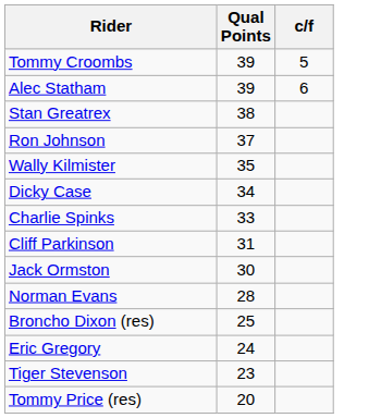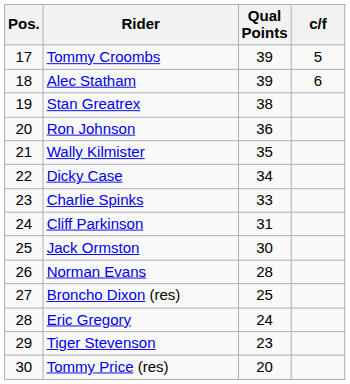+ column: Pos. | 17 | 18 | 19 | 20 | 21 | 22 | 23 | 24 | 25 | 26 | 27 | 28 | 29 | 30
Ron Johnson | Qual Points: 37 -> 36
